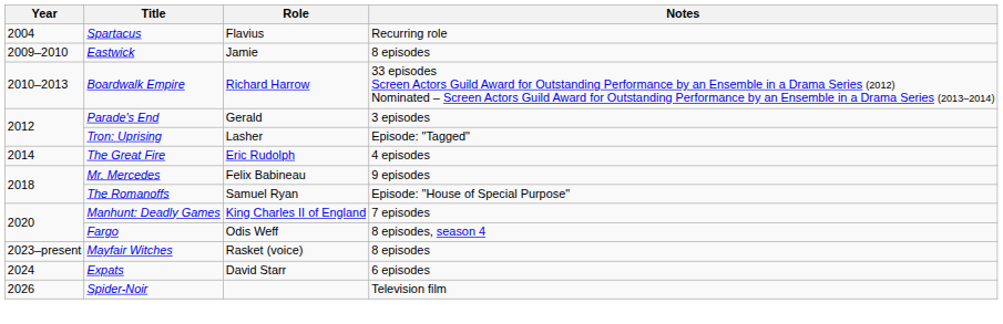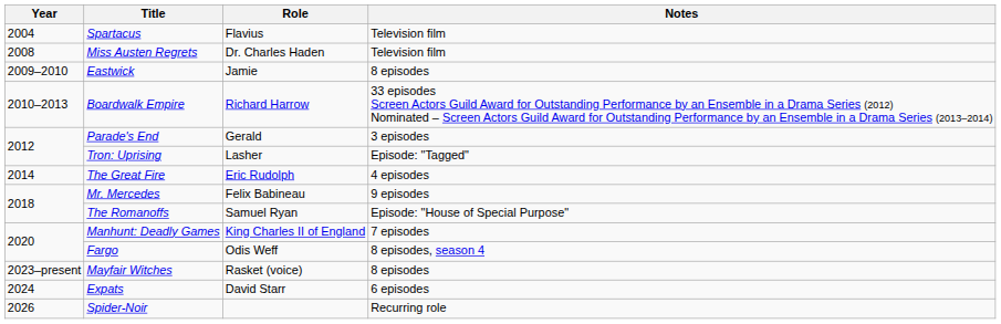Spartacus | Notes: Recurring role -> Television film
+ row: 2008 | Miss Austen Regrets | Dr. Charles Haden | Television film
Spider-Noir | Notes: Television film -> Recurring role
